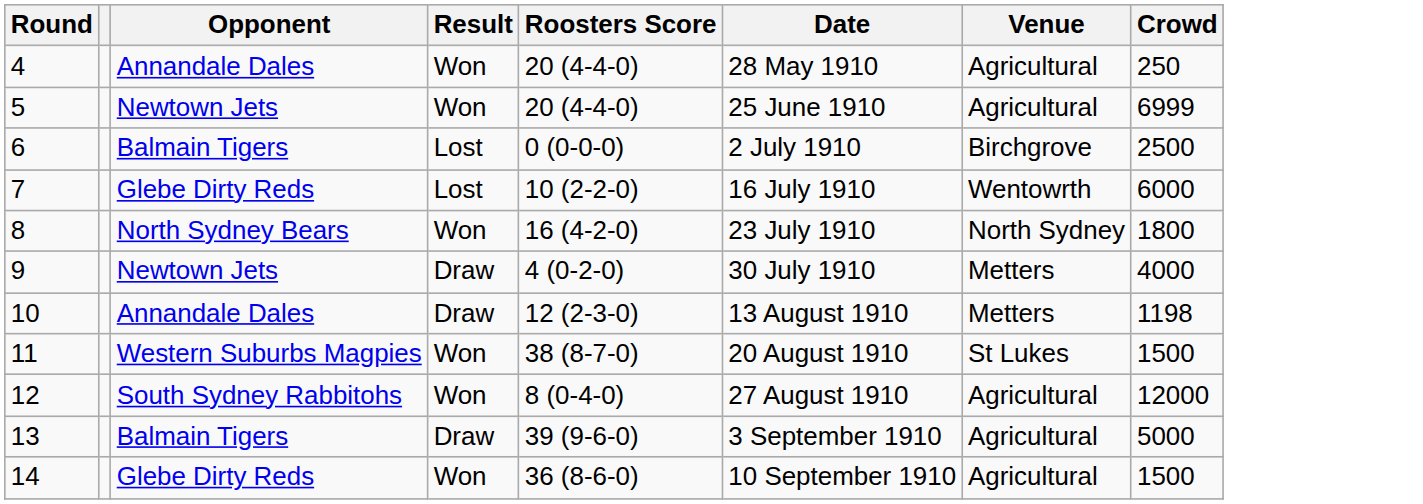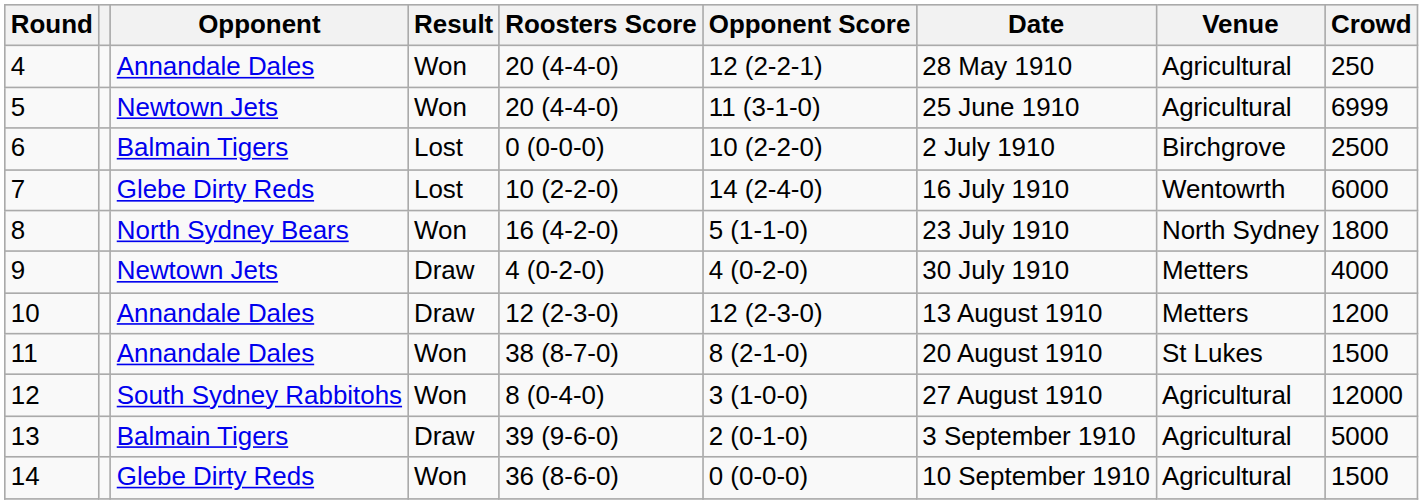+ column: Opponent Score | 12 (2-2-1) | 11 (3-1-0) | 10 (2-2-0) | 14 (2-4-0) | 5 (1-1-0) | 4 (0-2-0) | 12 (2-3-0) | 8 (2-1-0) | 3 (1-0-0) | 2 (0-1-0) | 0 (0-0-0)
10 | Crowd: 1198 -> 1200
11 | Opponent: Western Suburbs Magpies -> Annandale Dales
